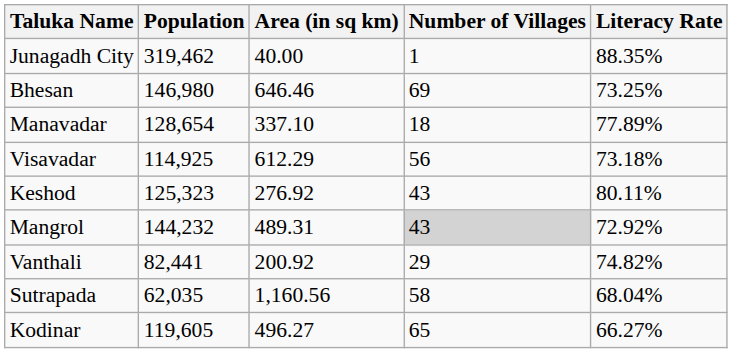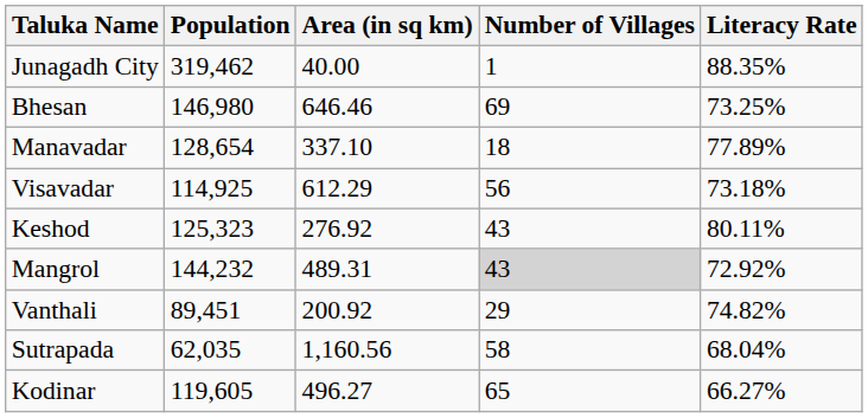Vanthali | Population: 82,441 -> 89,451
